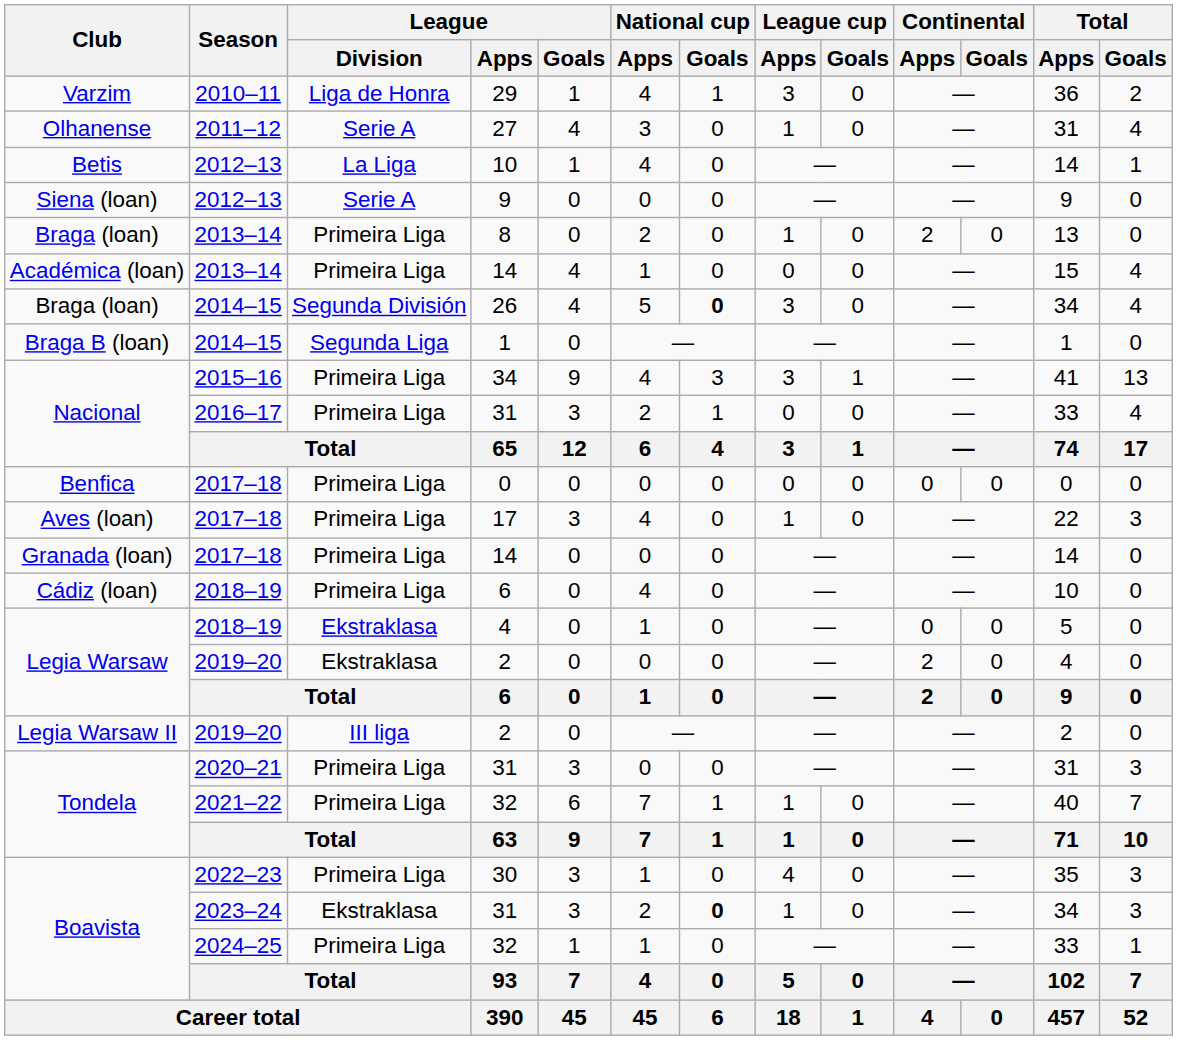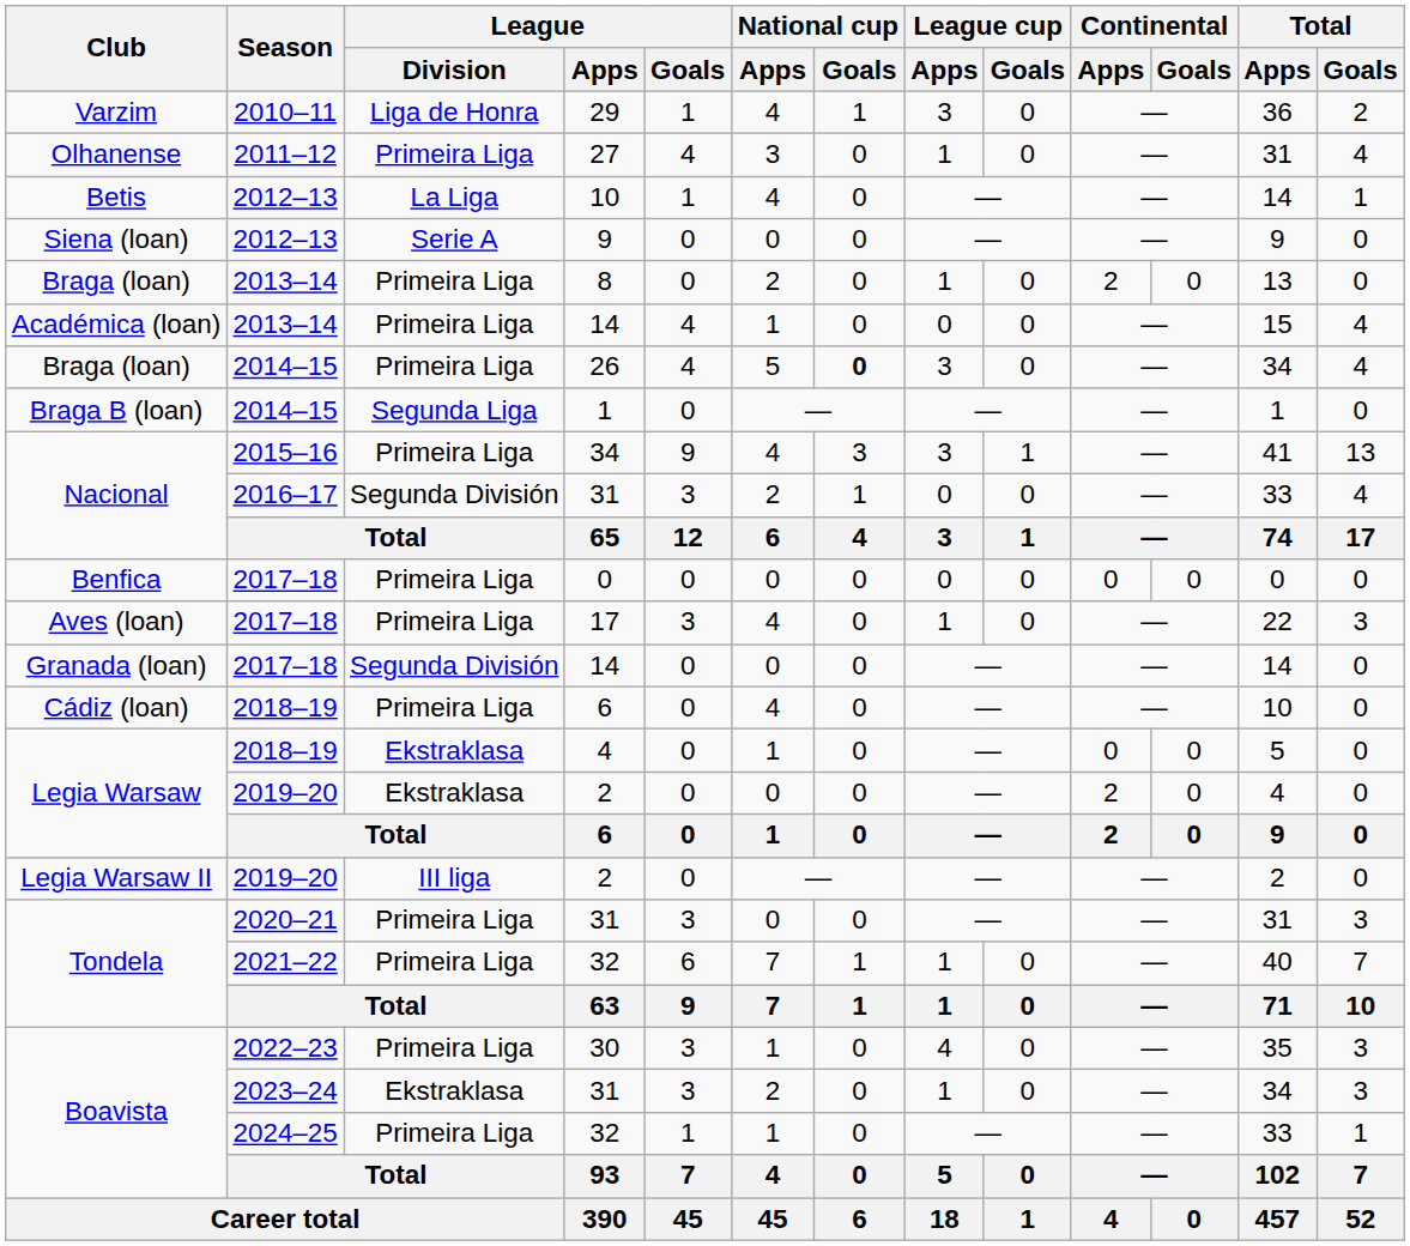27 | League / Division: Serie A -> Primeira Liga
26 | League / Division: Segunda División -> Primeira Liga
Nacional / 31 | League / Division: Primeira Liga -> Segunda División
Granada (loan) / 14 | League / Division: Primeira Liga -> Segunda División
Boavista / 31 | National cup / Goals: bold -> normal
